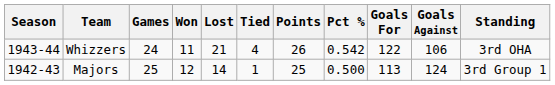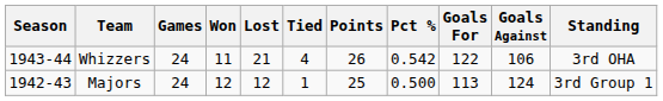Majors | Games: 25 -> 24
Majors | Lost: 14 -> 12
